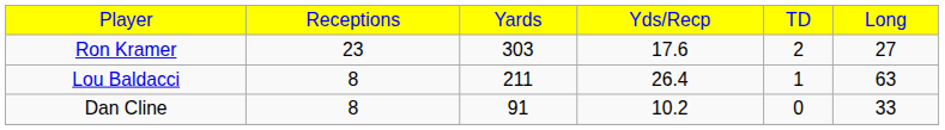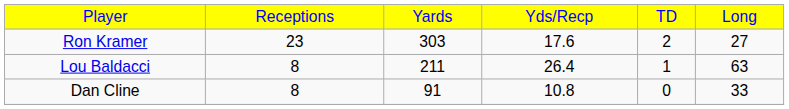Dan Cline | column 4: 10.2 -> 10.8
